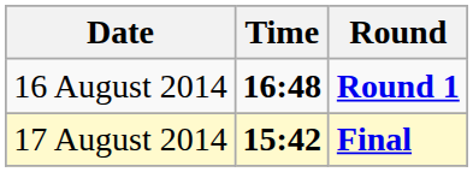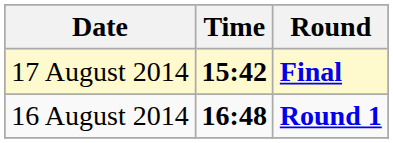rows swapped: 16 August 2014 <-> 17 August 2014
